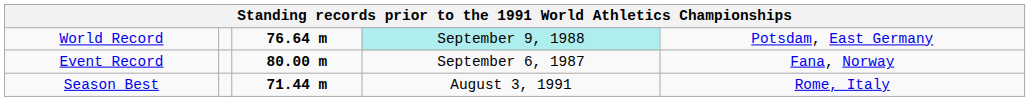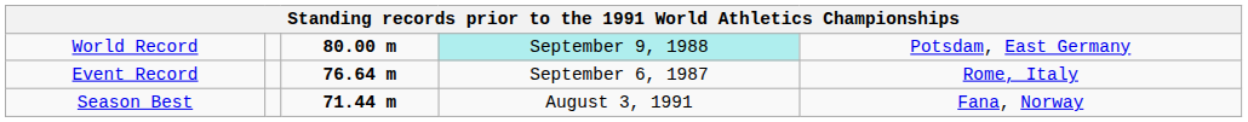World Record | column 3: 76.64 m -> 80.00 m
Event Record | column 3: 80.00 m -> 76.64 m
Event Record | column 5: Fana, Norway -> Rome, Italy
Season Best | column 5: Rome, Italy -> Fana, Norway
